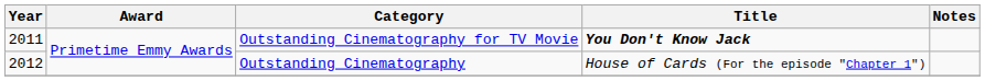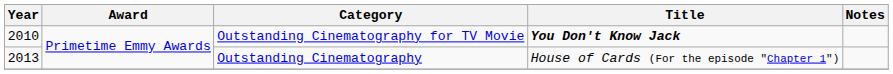Outstanding Cinematography for TV Movie | Year: 2011 -> 2010
Outstanding Cinematography | Year: 2012 -> 2013
